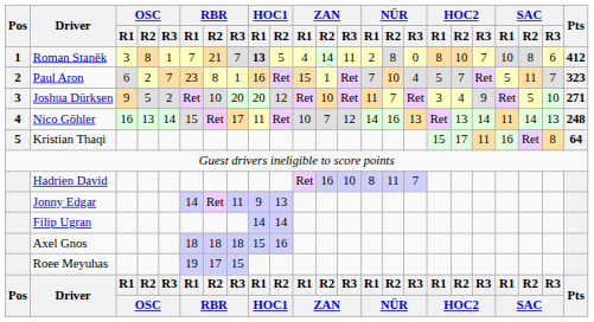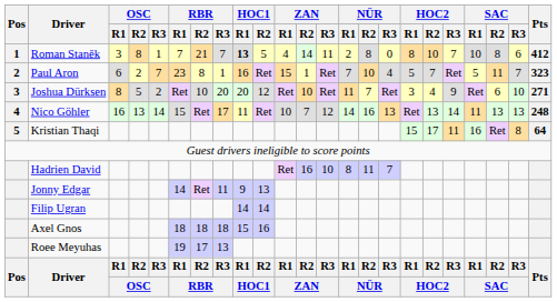Joshua Dürksen | OSC / R1: 9 -> 8
Joshua Dürksen | SAC / R2: 5 -> 6
Nico Göhler | SAC / R2: 14 -> 13
Roee Meyuhas | RBR / R3: 15 -> 13
